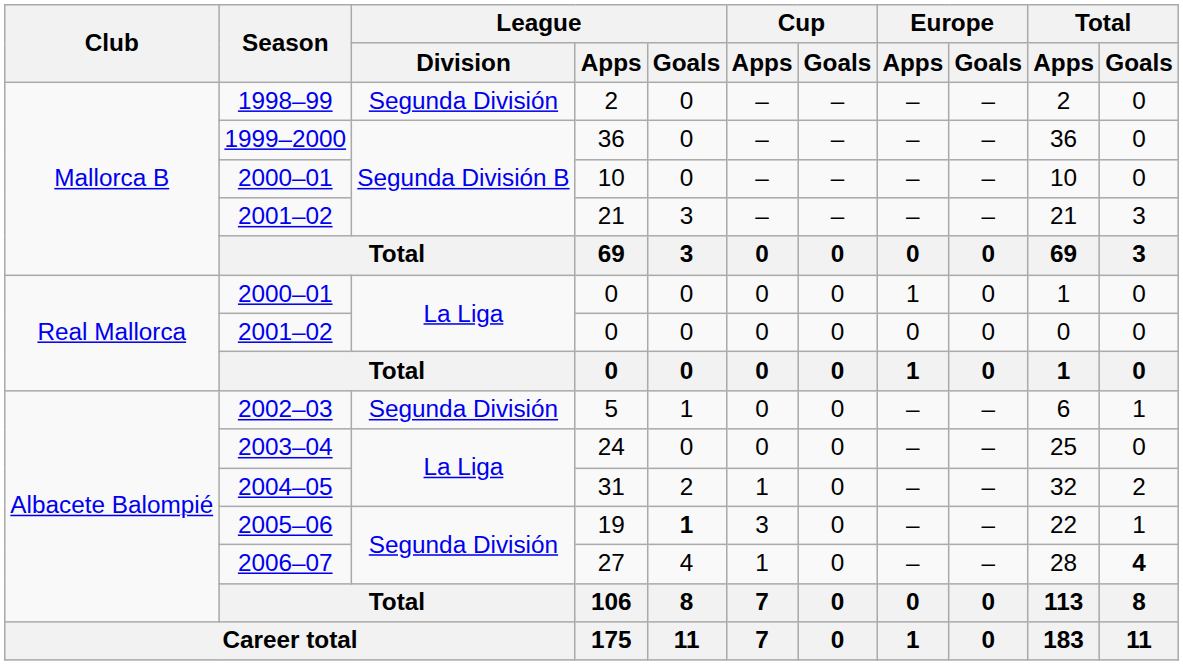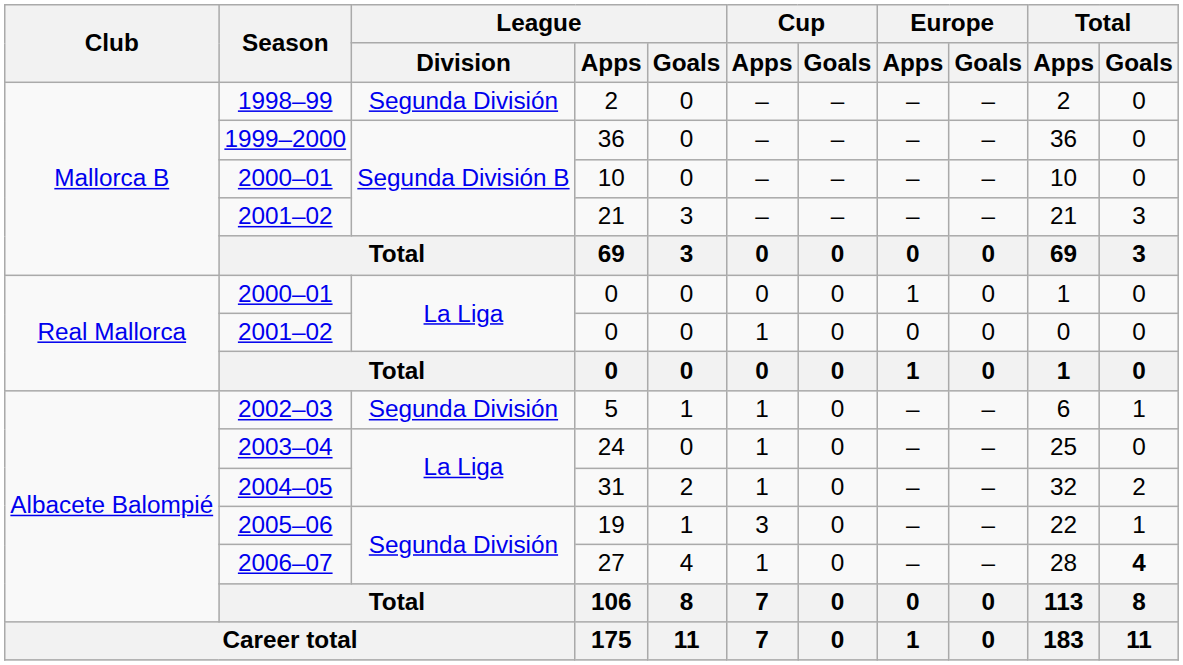2001–02 / 0 | Cup / Apps: 0 -> 1
5 | Cup / Apps: 0 -> 1
24 | Cup / Apps: 0 -> 1
19 | League / Goals: bold -> normal
